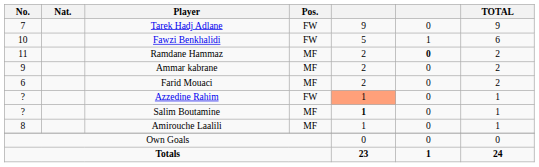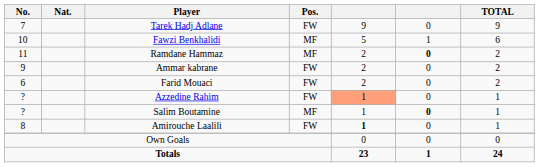Fawzi Benkhalidi | Pos.: FW -> MF
Ammar kabrane | Pos.: MF -> FW
Farid Mouaci | Pos.: MF -> FW
Salim Boutamine | column 5: bold -> normal
Salim Boutamine | column 6: normal -> bold
Amirouche Laalili | Pos.: MF -> FW
Amirouche Laalili | column 5: normal -> bold
